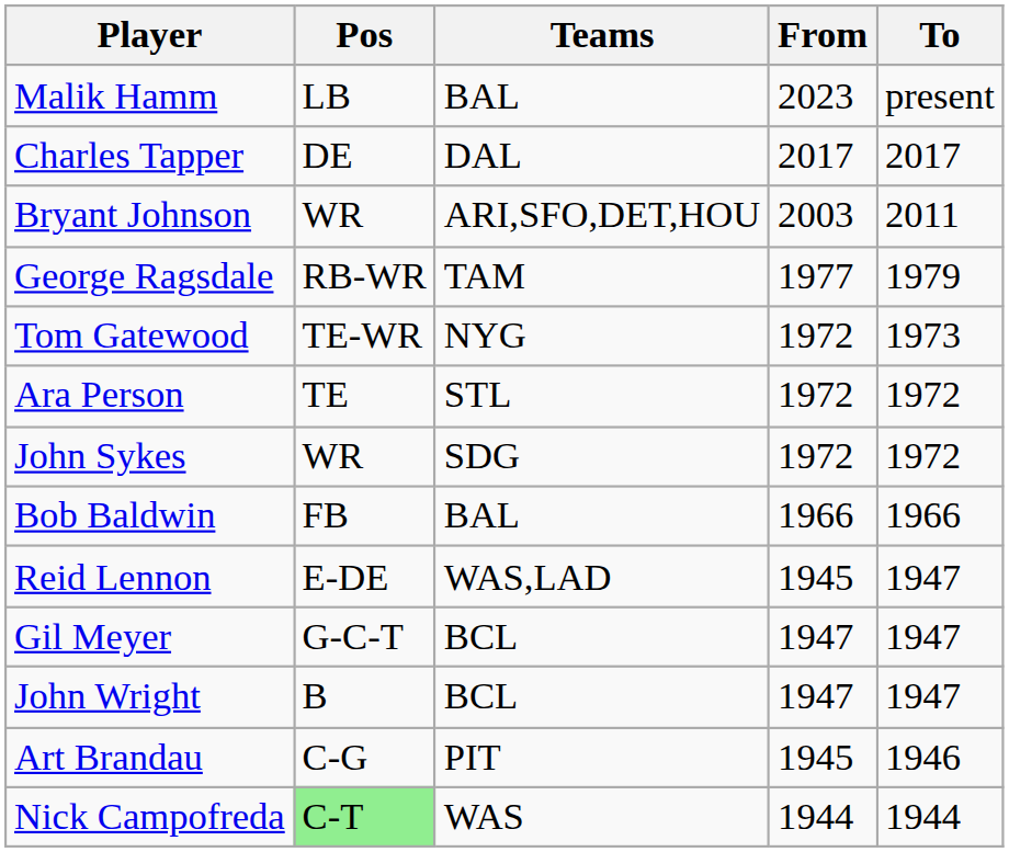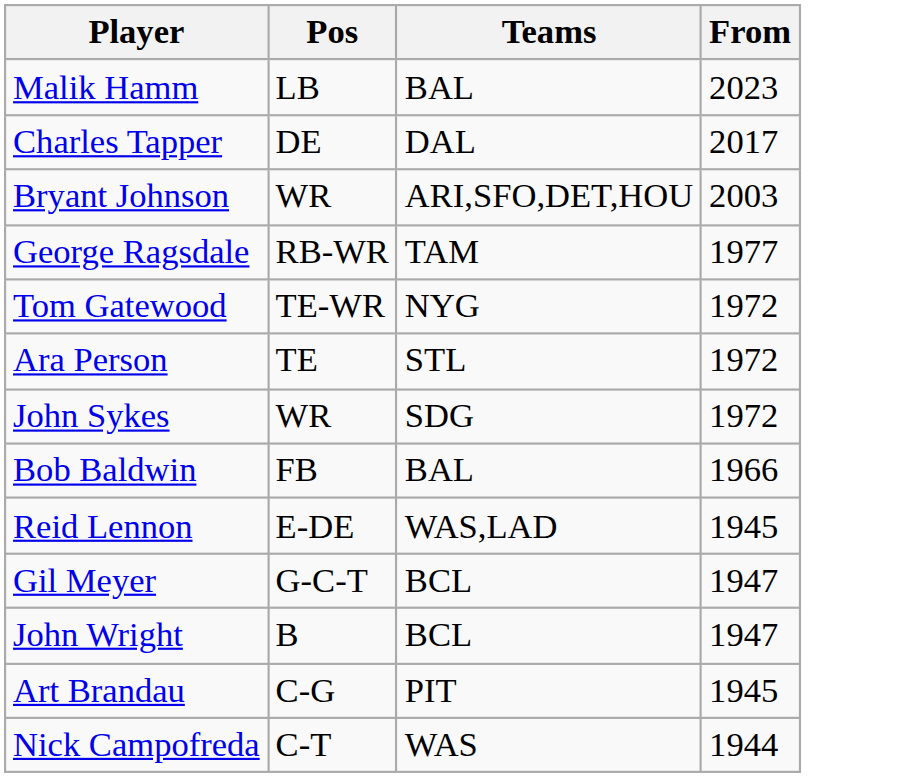- column: To | present | 2017 | 2011 | 1979 | 1973 | 1972 | 1972 | 1966 | 1947 | 1947 | 1947 | 1946 | 1944
Nick Campofreda | Pos: lightgreen background -> no background
